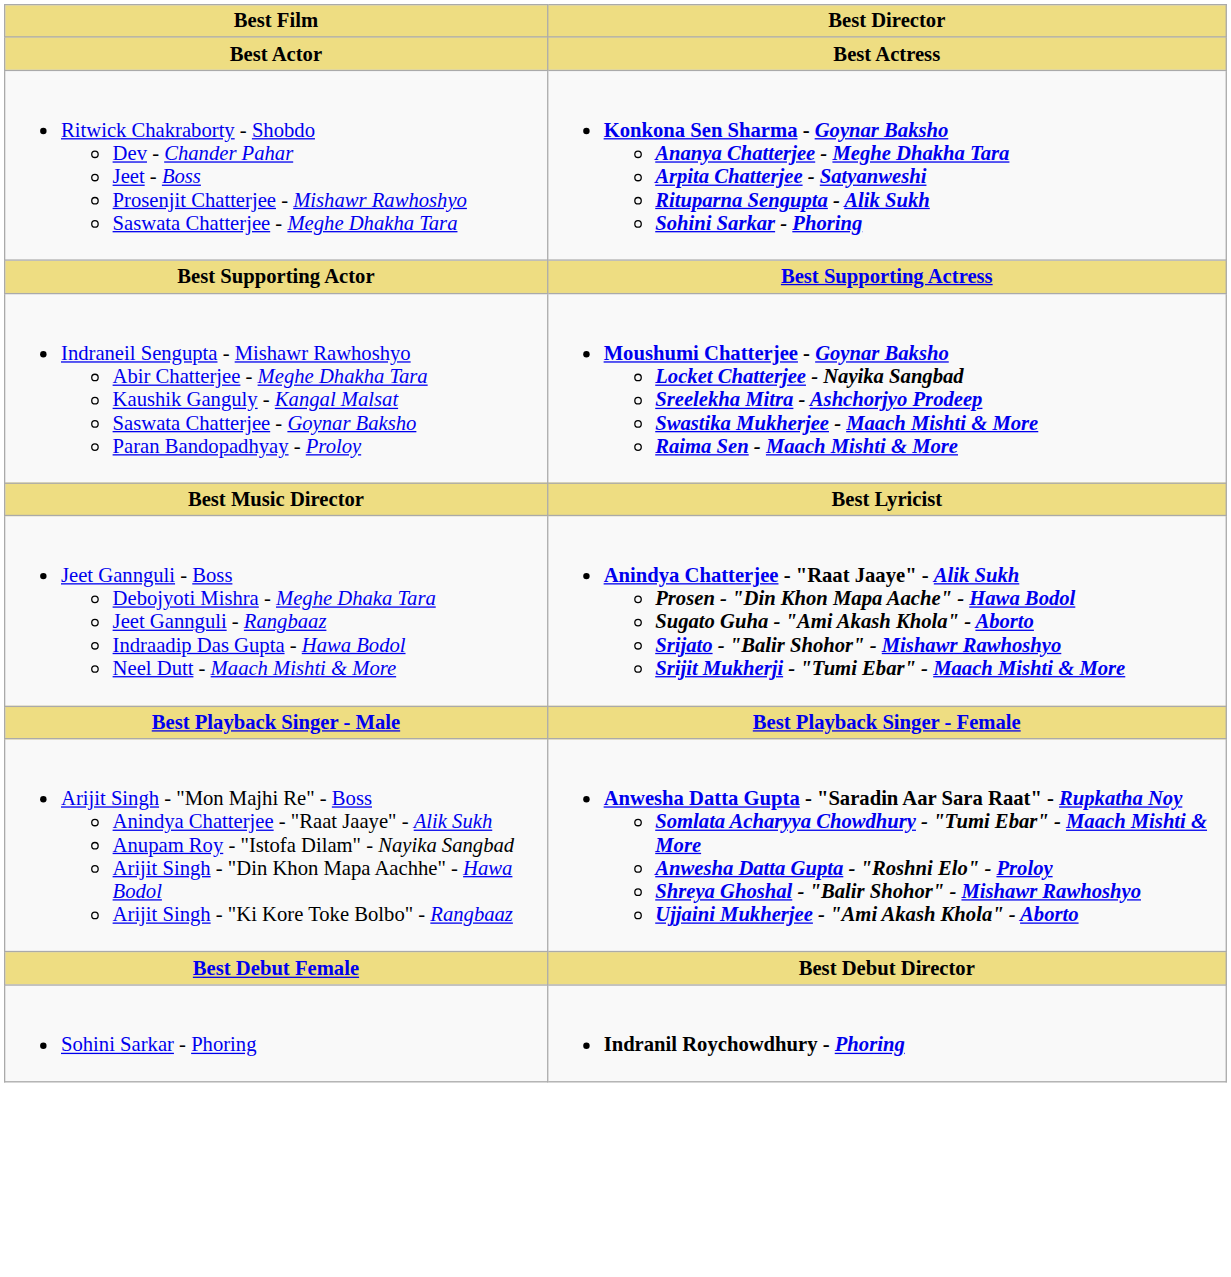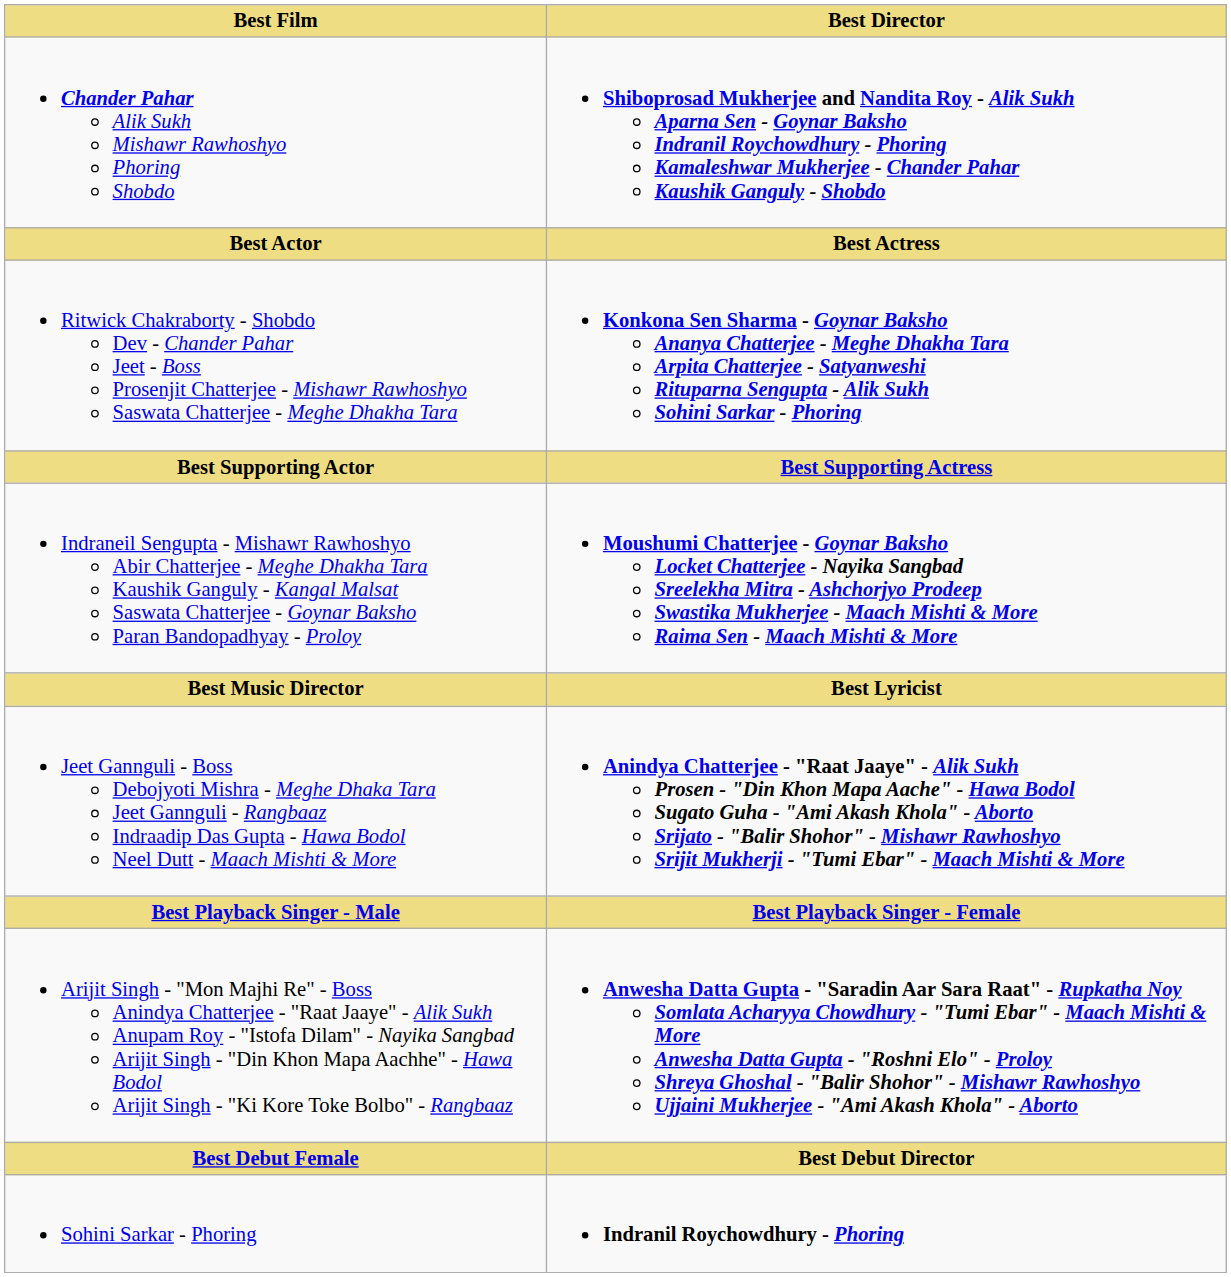+ row: Chander Pahar Alik Sukh Mishawr Rawhoshyo Phoring Shobdo | Shiboprosad Mukherjee and Nandita Roy - Alik Sukh Aparna Sen - Goynar Baksho Indranil Roychowdhury - Phoring Kamaleshwar Mukherjee - Chander Pahar Kaushik Ganguly - Shobdo
